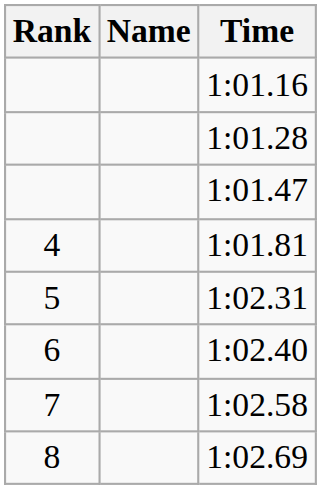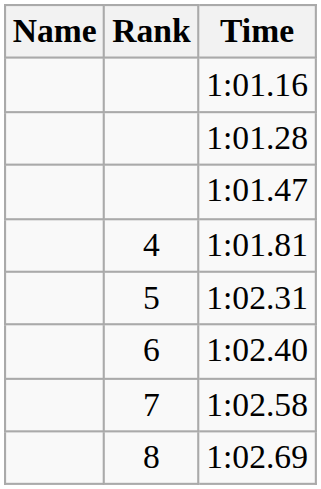columns swapped: Rank <-> Name
